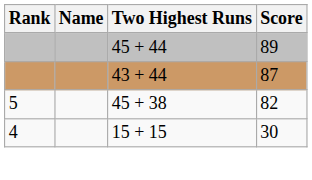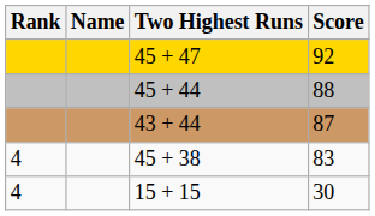+ row: 45 + 47 | 92
45 + 44 | Score: 89 -> 88
45 + 38 | Rank: 5 -> 4
45 + 38 | Score: 82 -> 83
